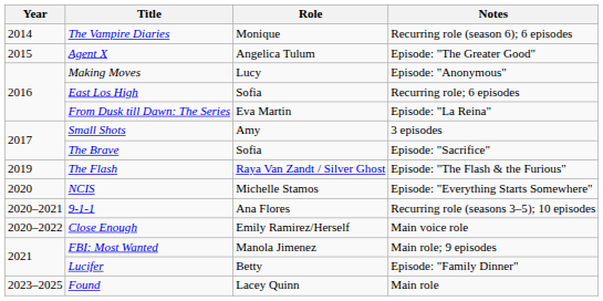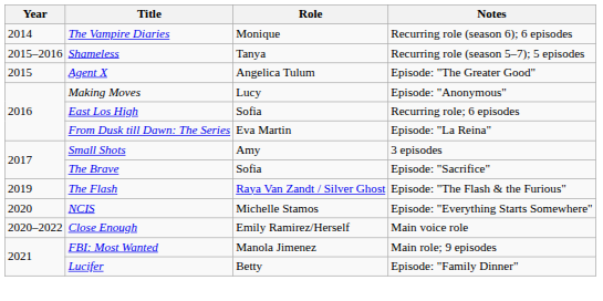+ row: 2015–2016 | Shameless | Tanya | Recurring role (season 5–7); 5 episodes
- row: 2020–2021 | 9-1-1 | Ana Flores | Recurring role (seasons 3–5); 10 episodes
- row: 2023–2025 | Found | Lacey Quinn | Main role
